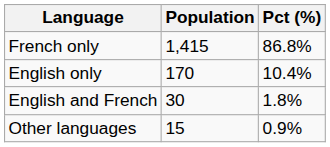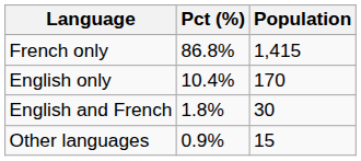columns swapped: Population <-> Pct (%)
